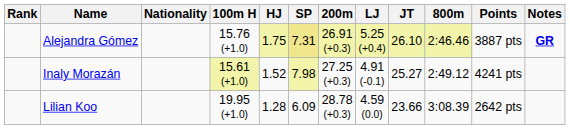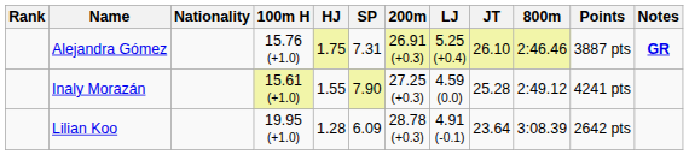Alejandra Gómez | SP: khaki background -> no background
Inaly Morazán | HJ: 1.52 -> 1.55
Inaly Morazán | SP: 7.98 -> 7.90
Inaly Morazán | LJ: 4.91 (-0.1) -> 4.59 (0.0)
Inaly Morazán | JT: 25.27 -> 25.28
Lilian Koo | LJ: 4.59 (0.0) -> 4.91 (-0.1)
Lilian Koo | JT: 23.66 -> 23.64
